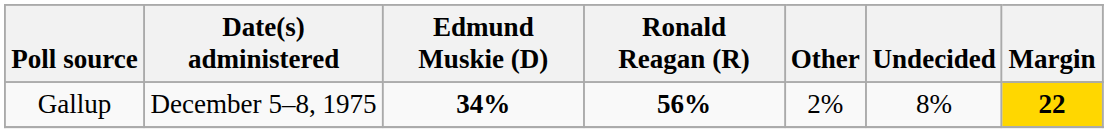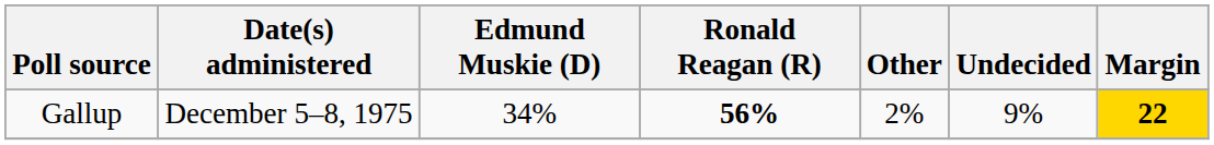Gallup | Edmund Muskie (D): bold -> normal
Gallup | Undecided: 8% -> 9%
